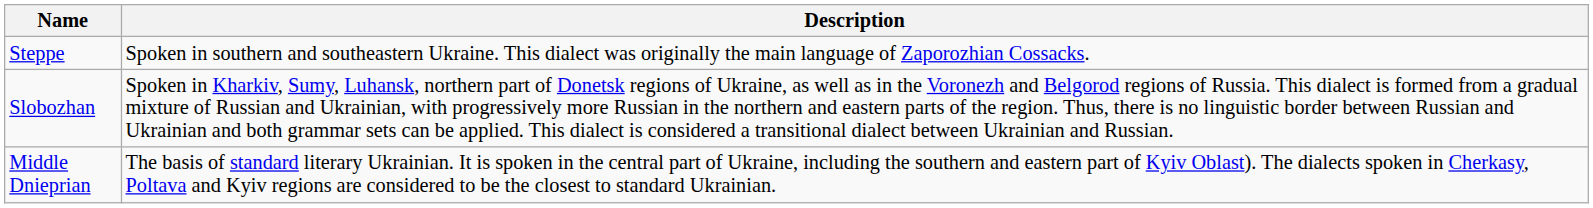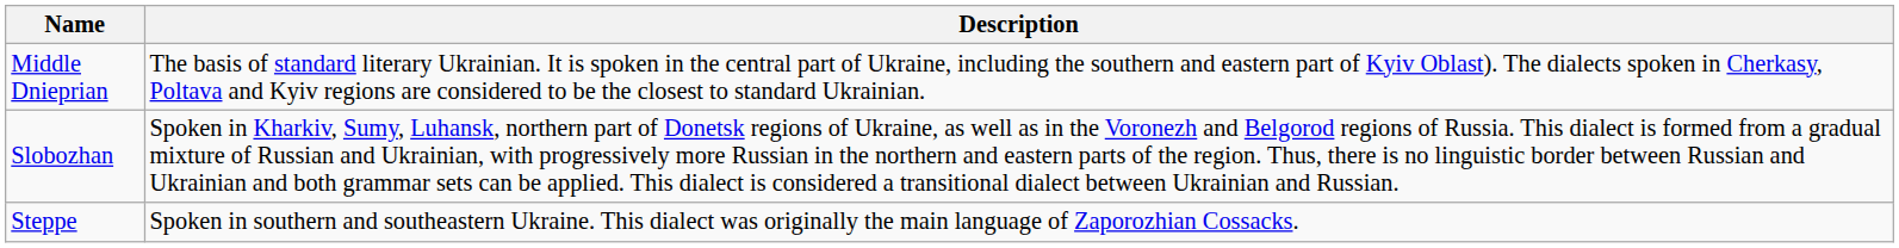rows swapped: Middle Dnieprian <-> Steppe
